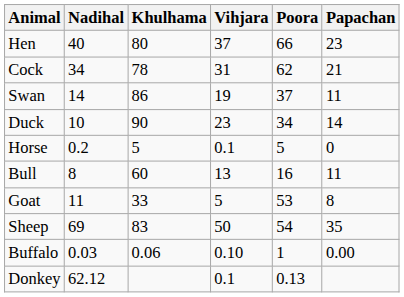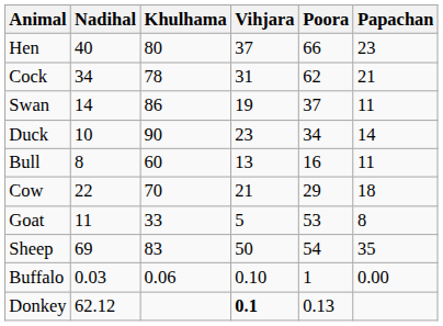- row: Horse | 0.2 | 5 | 0.1 | 5 | 0
+ row: Cow | 22 | 70 | 21 | 29 | 18
Donkey | Vihjara: normal -> bold
